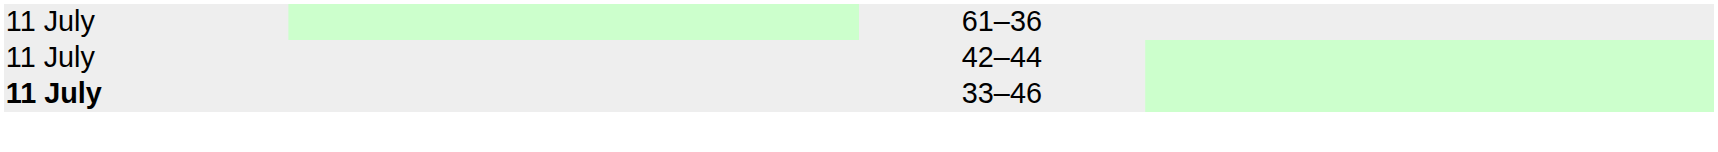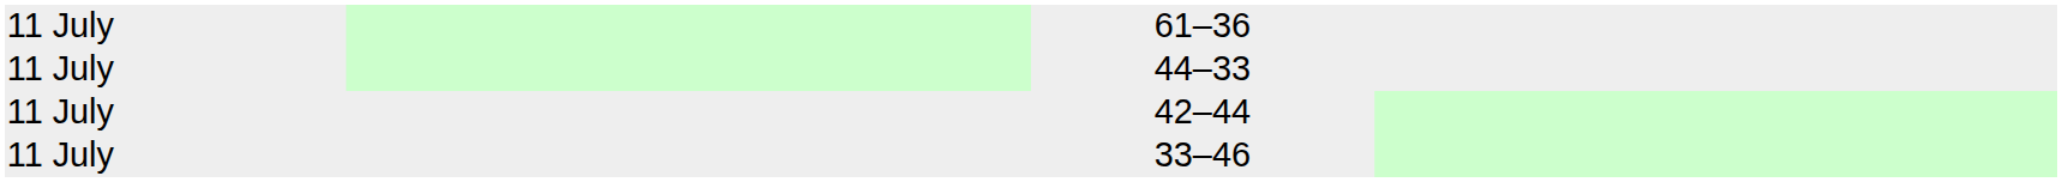+ row: 11 July | 44–33
33–46 | column 1: bold -> normal
